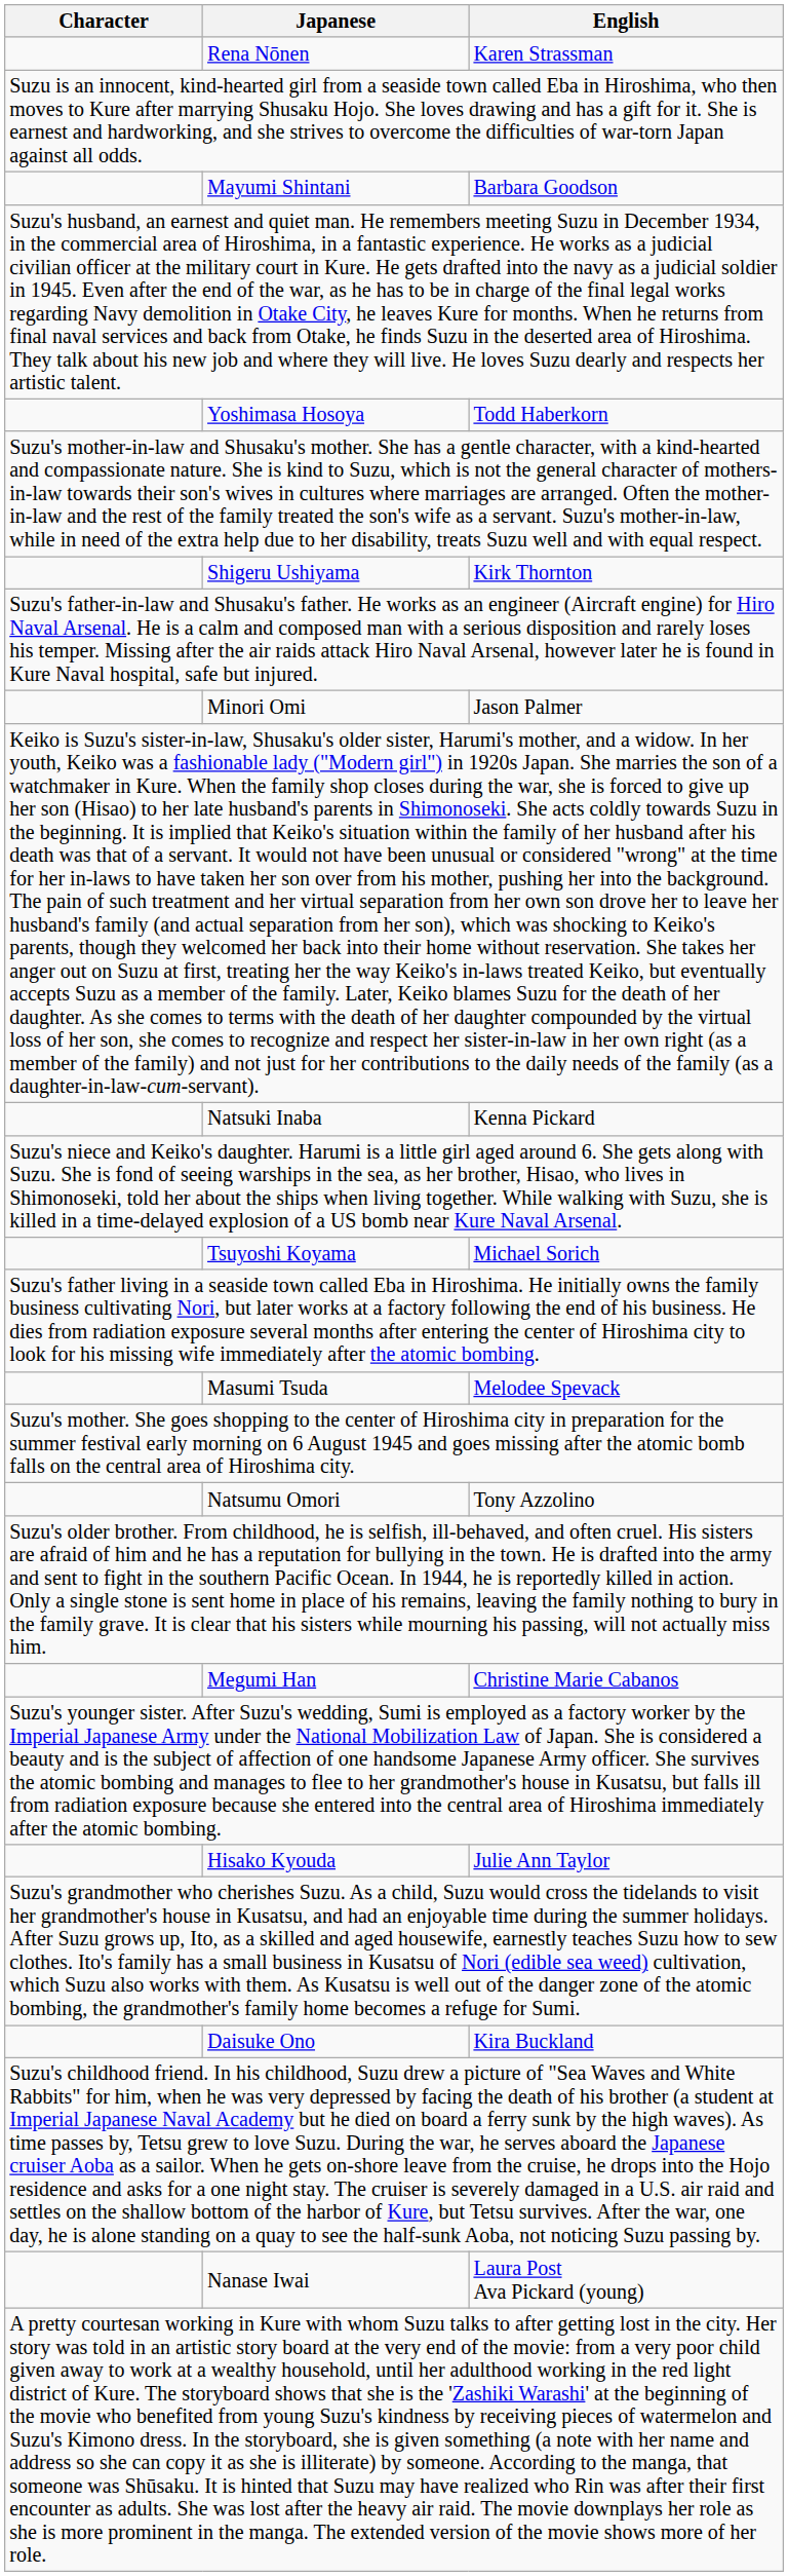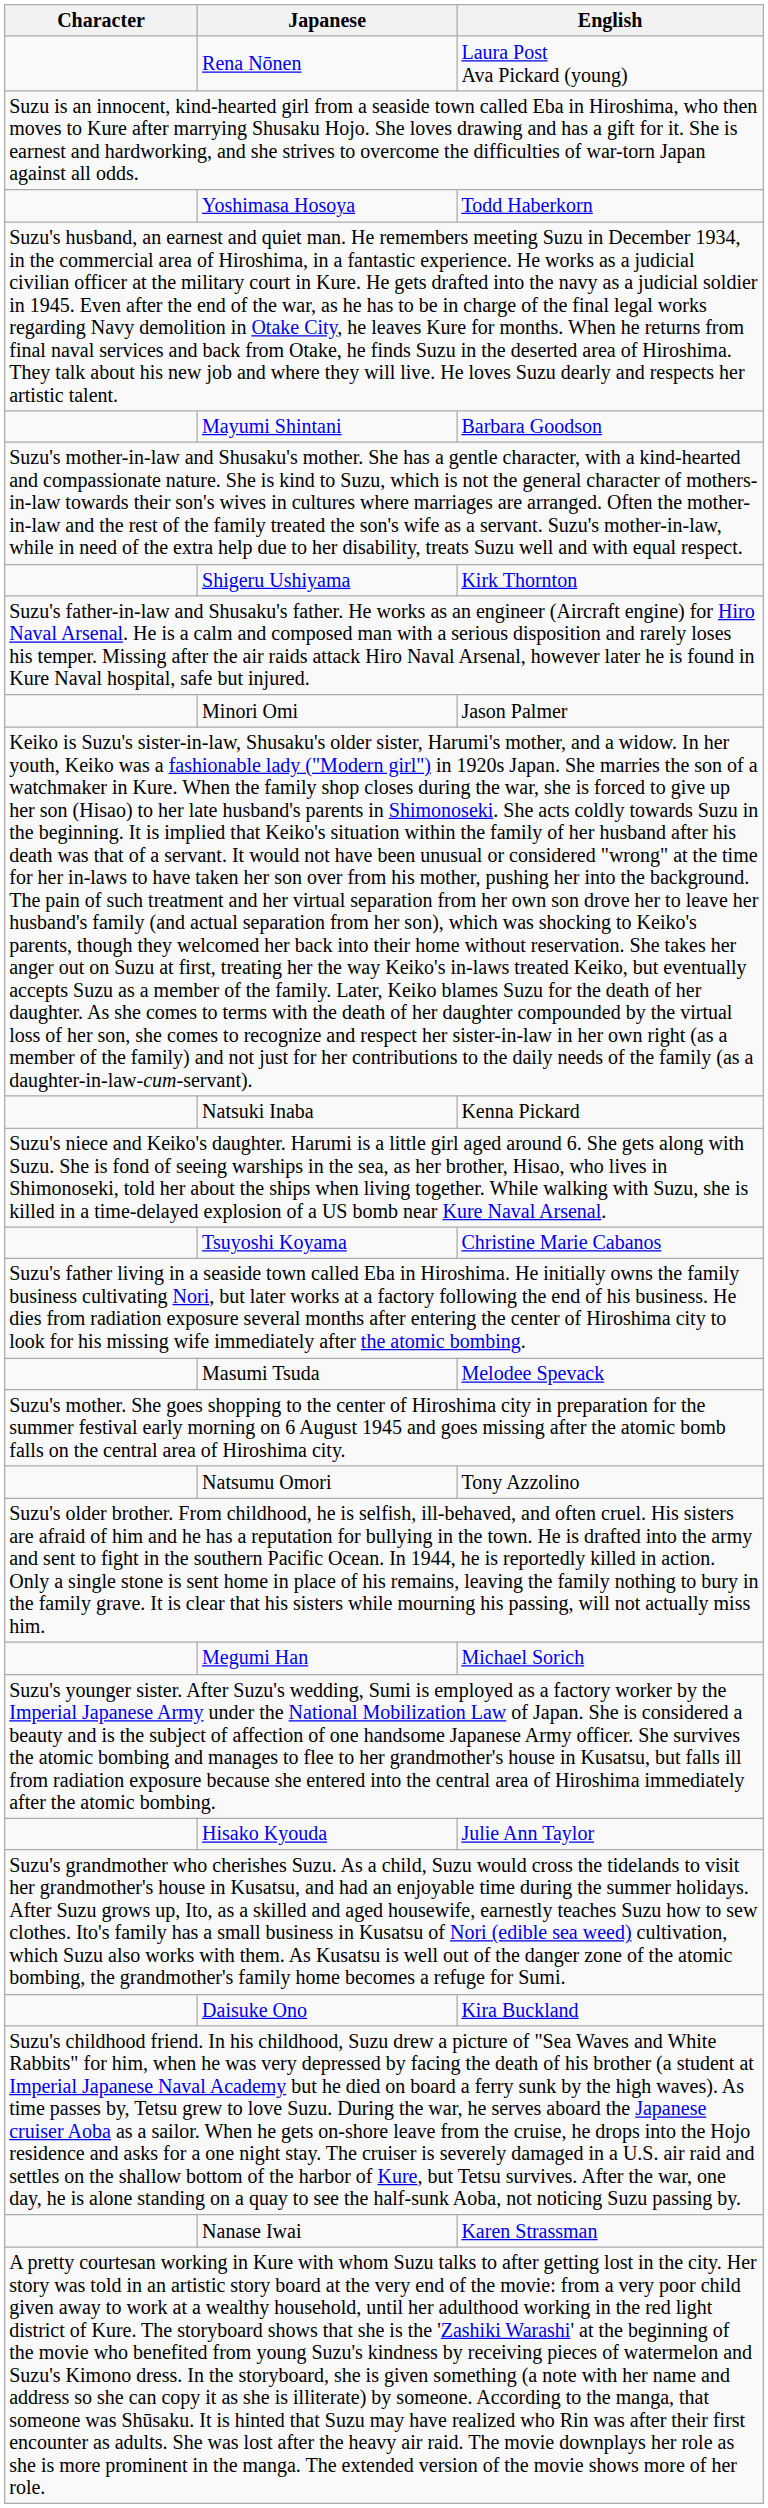Rena Nōnen | English: Karen Strassman -> Laura Post Ava Pickard (young)
rows swapped: Yoshimasa Hosoya <-> Mayumi Shintani
Tsuyoshi Koyama | English: Michael Sorich -> Christine Marie Cabanos
Megumi Han | English: Christine Marie Cabanos -> Michael Sorich
Nanase Iwai | English: Laura Post Ava Pickard (young) -> Karen Strassman
